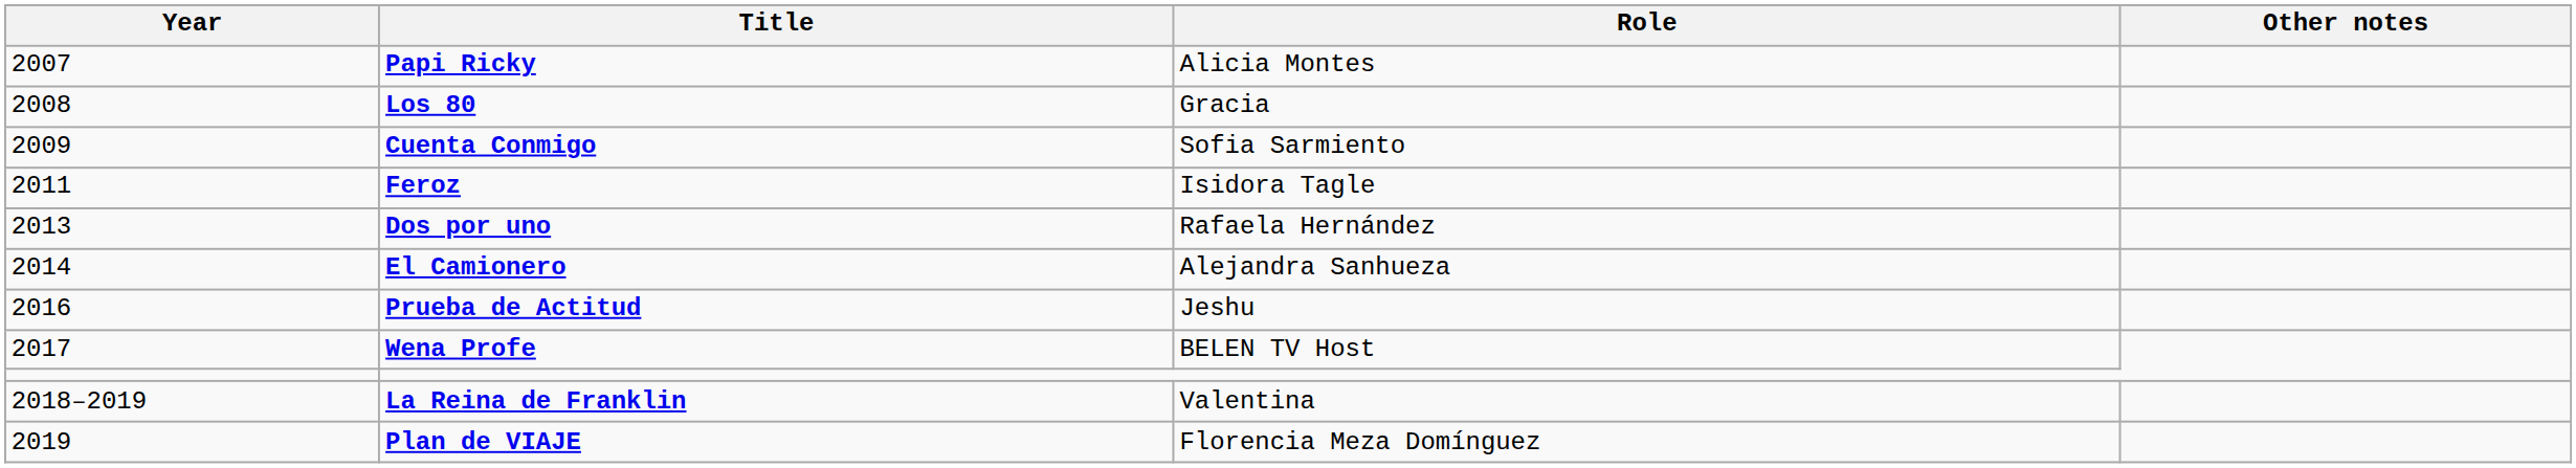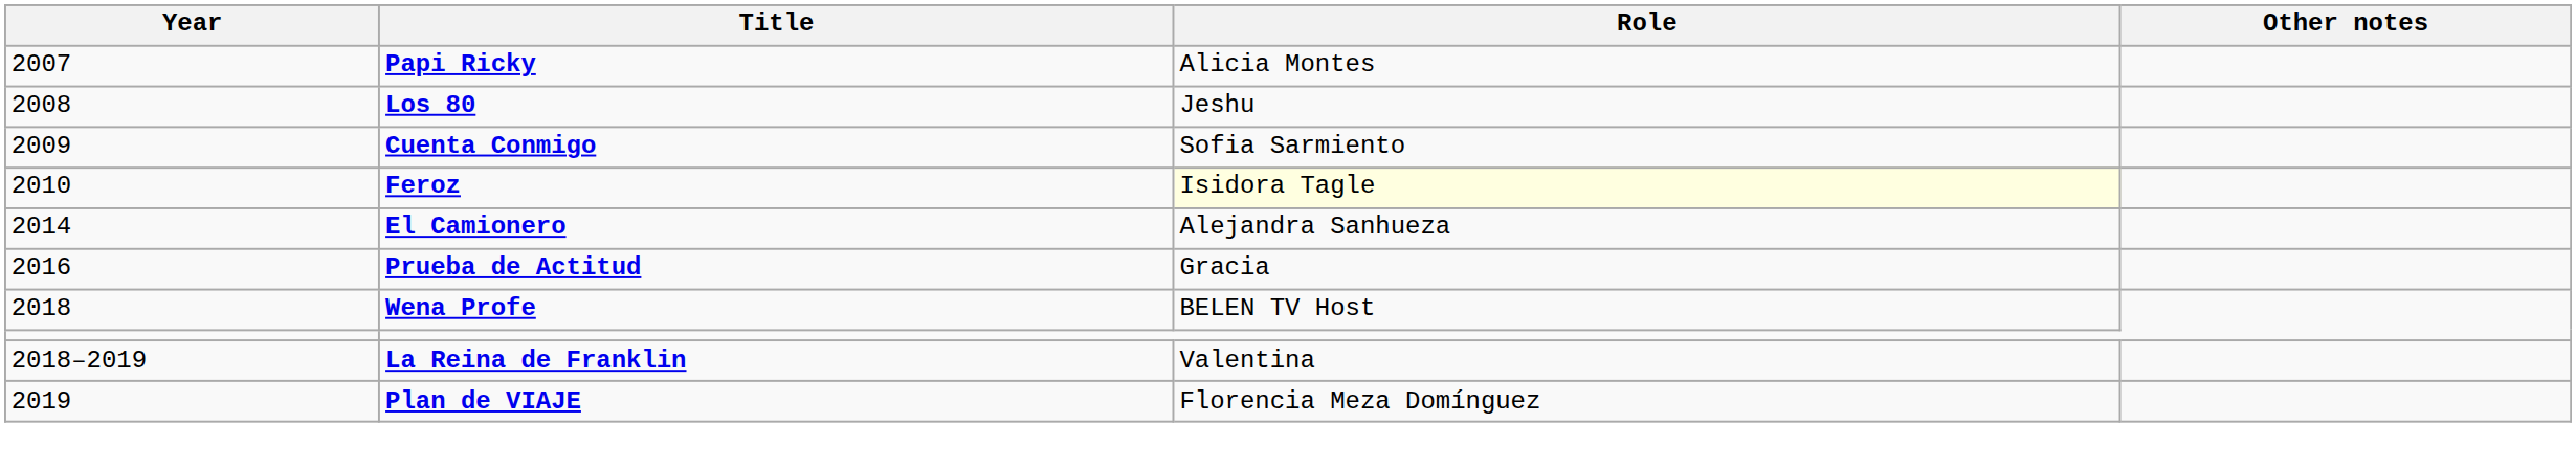Los 80 | Role: Gracia -> Jeshu
Feroz | Year: 2011 -> 2010
Feroz | Role: no background -> lightyellow background
- row: 2013 | Dos por uno | Rafaela Hernández
Prueba de Actitud | Role: Jeshu -> Gracia
Wena Profe | Year: 2017 -> 2018
